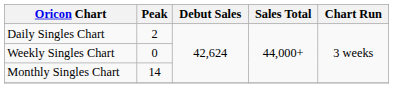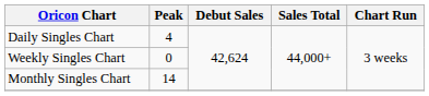Daily Singles Chart | Peak: 2 -> 4
